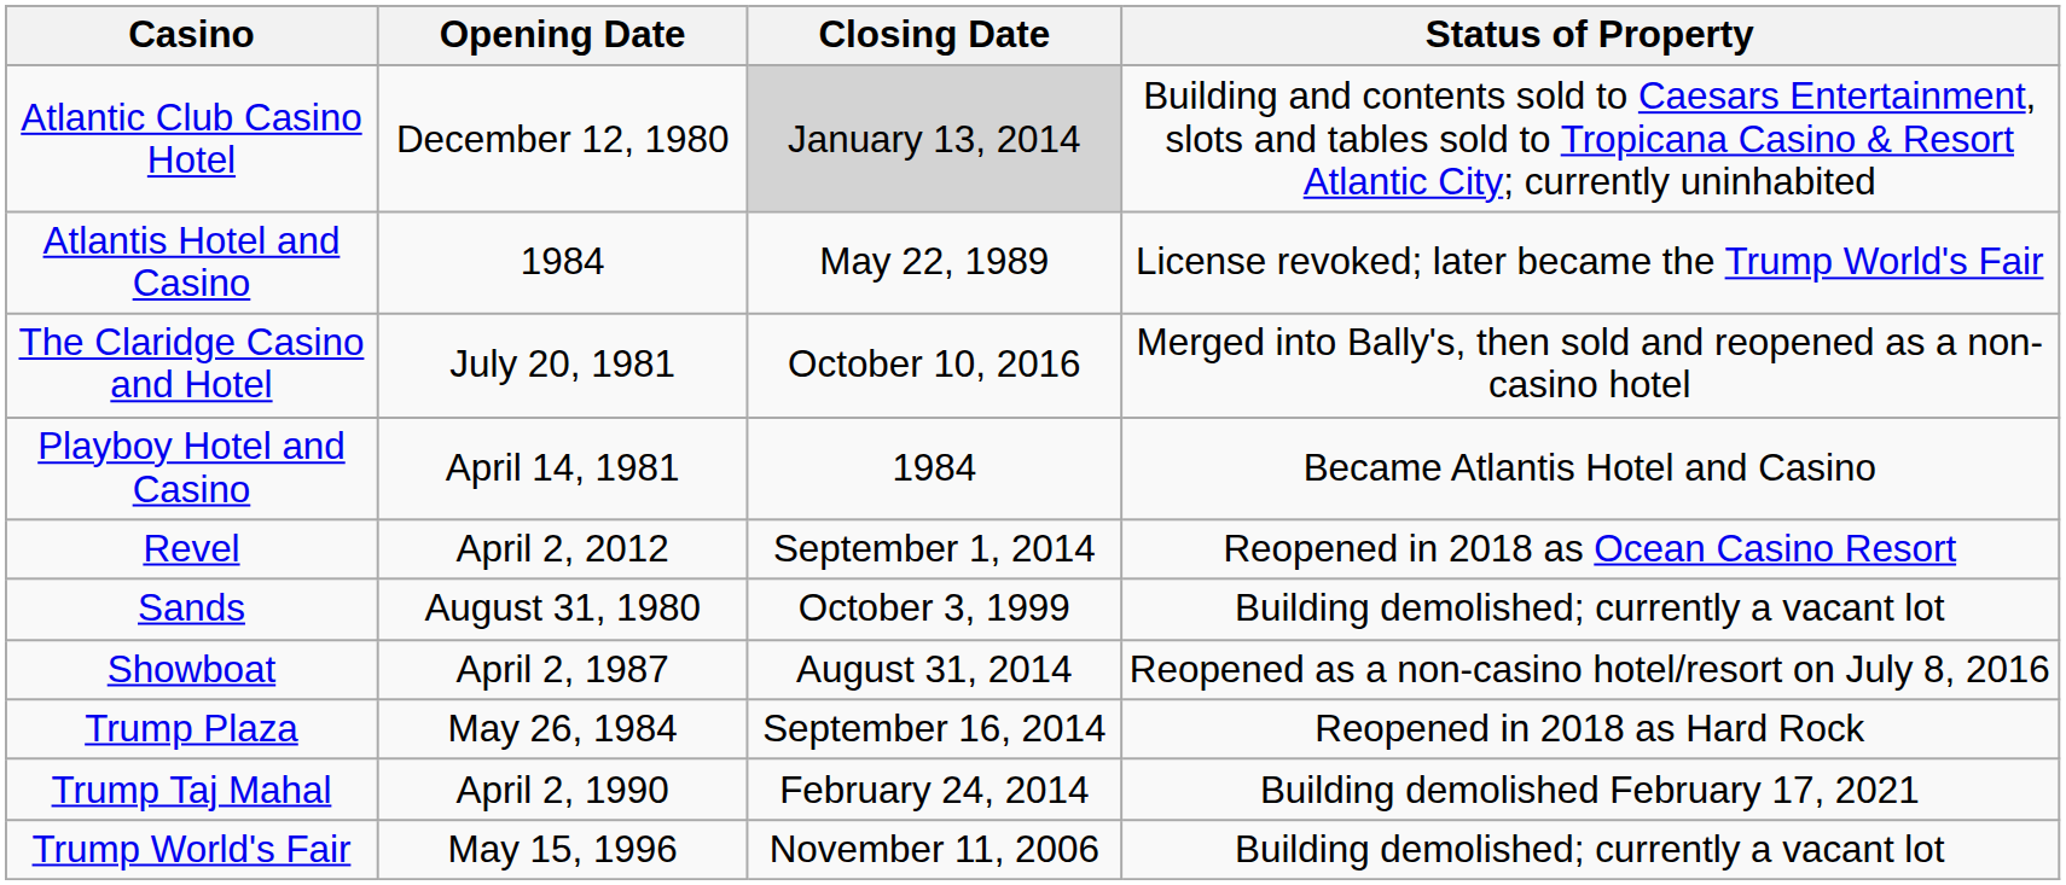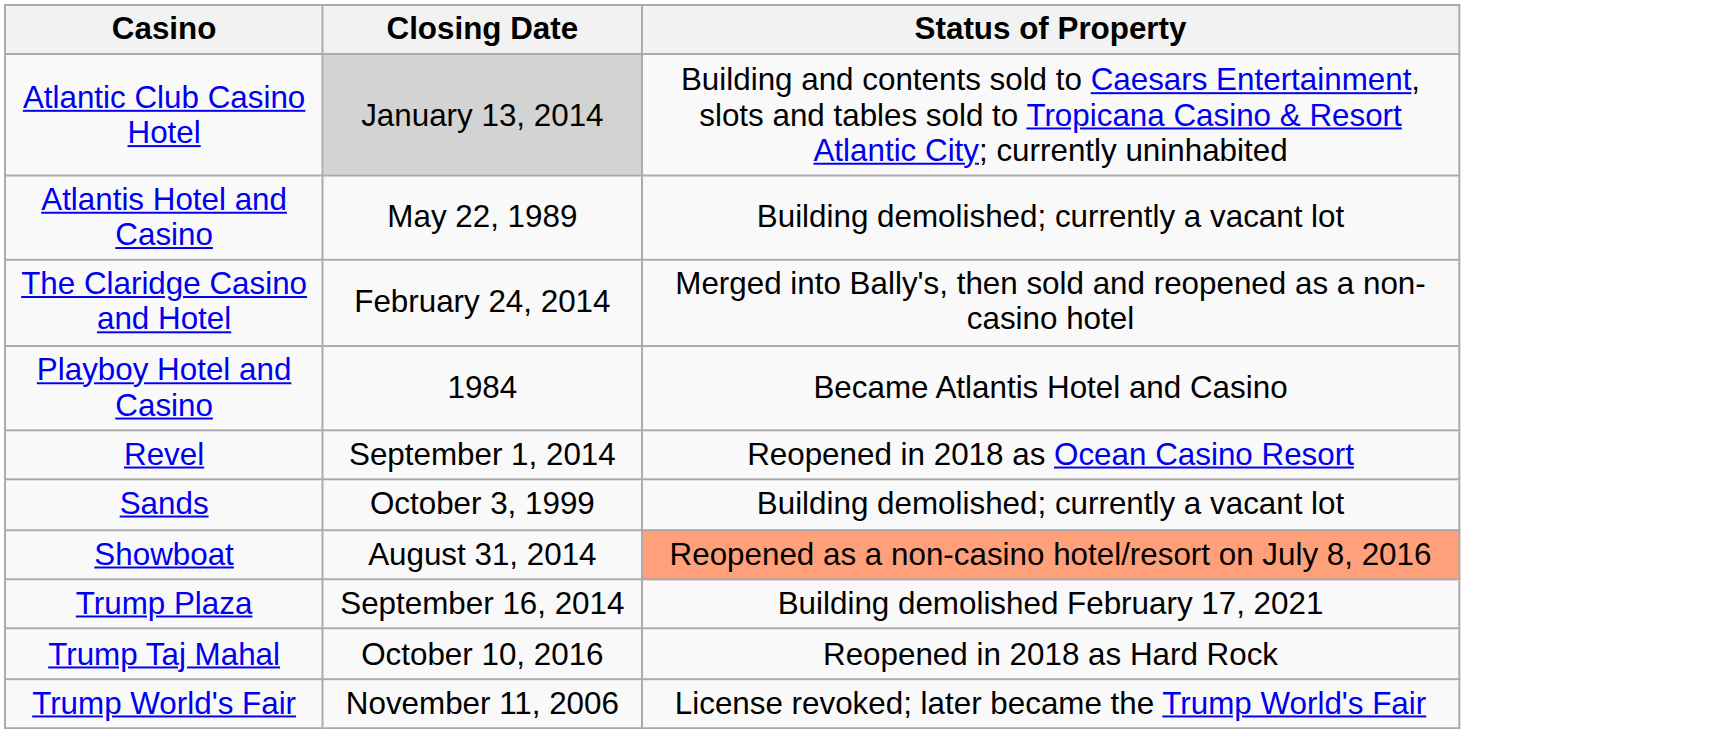- column: Opening Date | December 12, 1980 | 1984 | July 20, 1981 | April 14, 1981 | April 2, 2012 | August 31, 1980 | April 2, 1987 | May 26, 1984 | April 2, 1990 | May 15, 1996
Atlantis Hotel and Casino | Status of Property: License revoked; later became the Trump World's Fair -> Building demolished; currently a vacant lot
The Claridge Casino and Hotel | Closing Date: October 10, 2016 -> February 24, 2014
Showboat | Status of Property: no background -> lightsalmon background
Trump Plaza | Status of Property: Reopened in 2018 as Hard Rock -> Building demolished February 17, 2021
Trump Taj Mahal | Closing Date: February 24, 2014 -> October 10, 2016
Trump Taj Mahal | Status of Property: Building demolished February 17, 2021 -> Reopened in 2018 as Hard Rock
Trump World's Fair | Status of Property: Building demolished; currently a vacant lot -> License revoked; later became the Trump World's Fair
